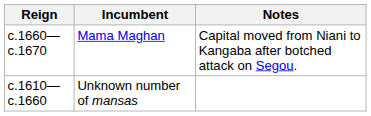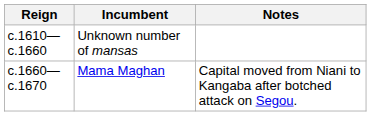rows swapped: c.1610—c.1660 <-> c.1660—c.1670
